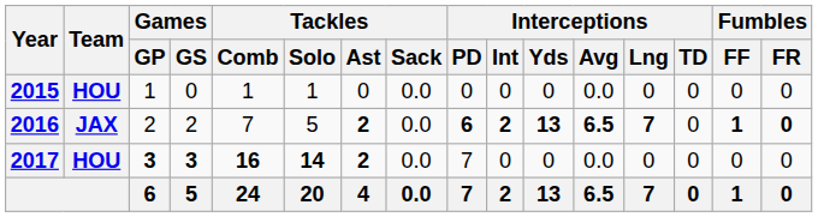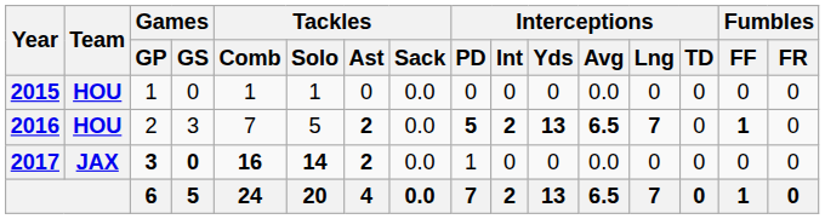2016 | Team: JAX -> HOU
2016 | Games / GS: 2 -> 3
2016 | Interceptions / PD: 6 -> 5
2016 | Fumbles / FR: bold -> normal
2017 | Team: HOU -> JAX
2017 | Games / GS: 3 -> 0
2017 | Interceptions / PD: 7 -> 1
